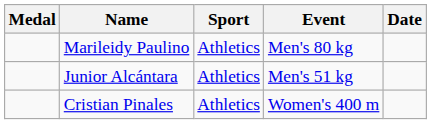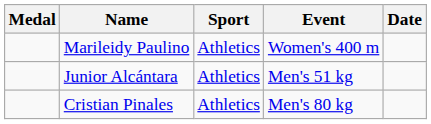Marileidy Paulino | Event: Men's 80 kg -> Women's 400 m
Cristian Pinales | Event: Women's 400 m -> Men's 80 kg
